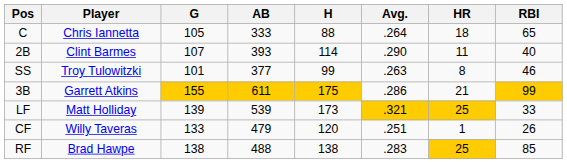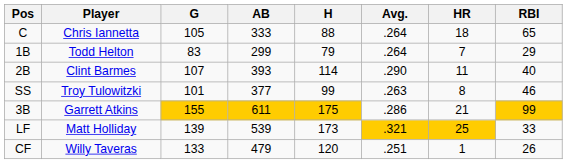+ row: 1B | Todd Helton | 83 | 299 | 79 | .264 | 7 | 29
- row: RF | Brad Hawpe | 138 | 488 | 138 | .283 | 25 | 85
